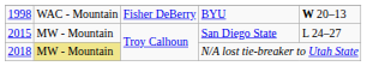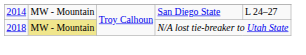- row: 1998 | WAC - Mountain | Fisher DeBerry | BYU | W 20–13
San Diego State | column 1: 2015 -> 2014
